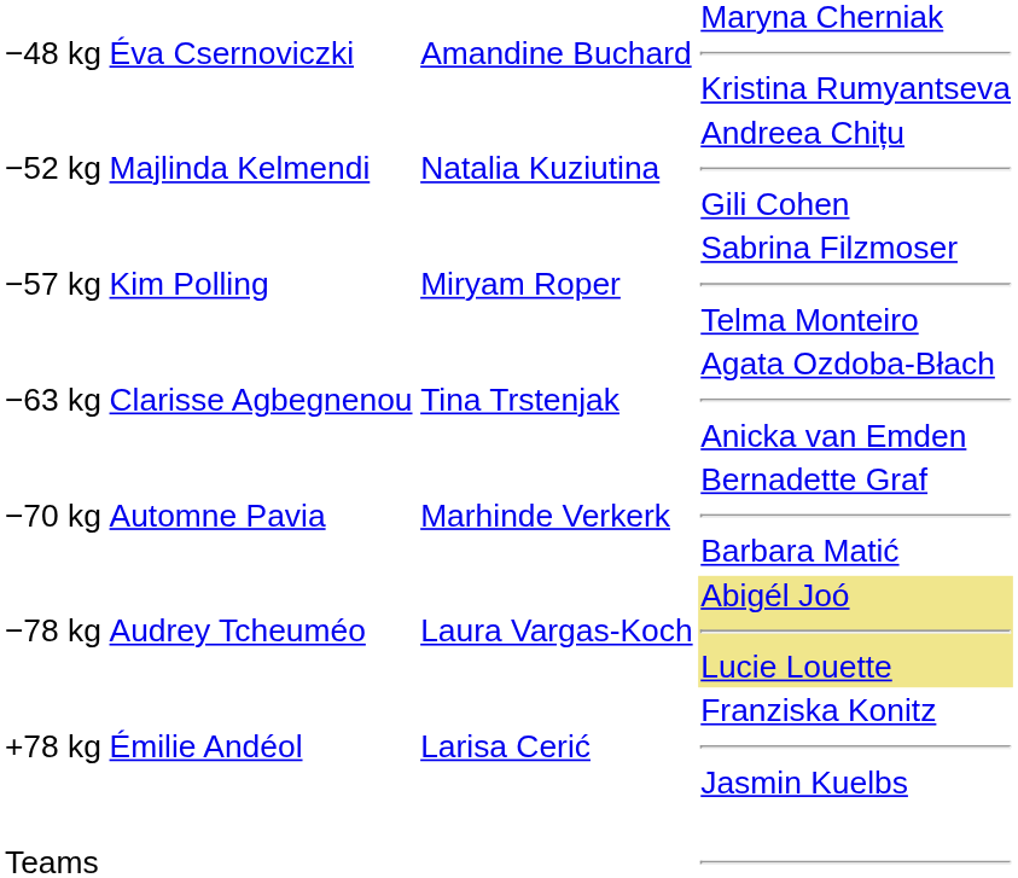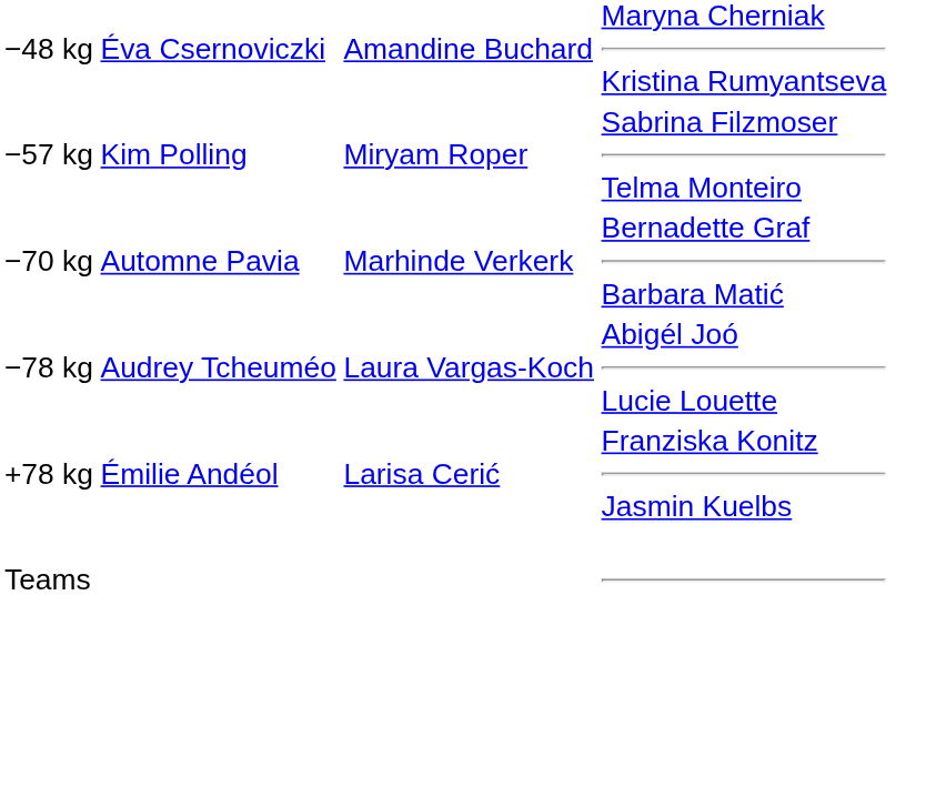- row: −52 kg | Majlinda Kelmendi | Natalia Kuziutina | Andreea Chițu Gili Cohen
- row: −63 kg | Clarisse Agbegnenou | Tina Trstenjak | Agata Ozdoba-Błach Anicka van Emden
−78 kg | column 4: khaki background -> no background
